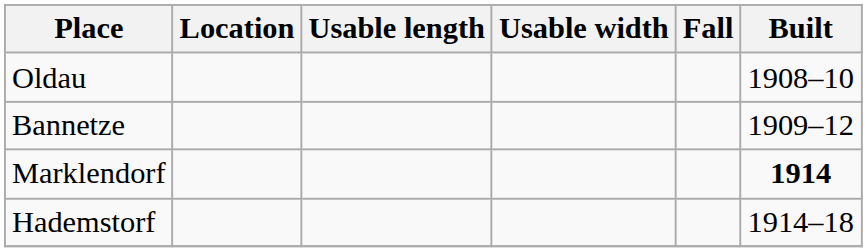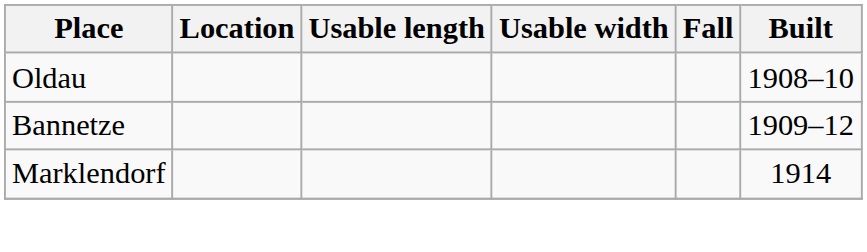Marklendorf | Built: bold -> normal
- row: Hademstorf | 1914–18
